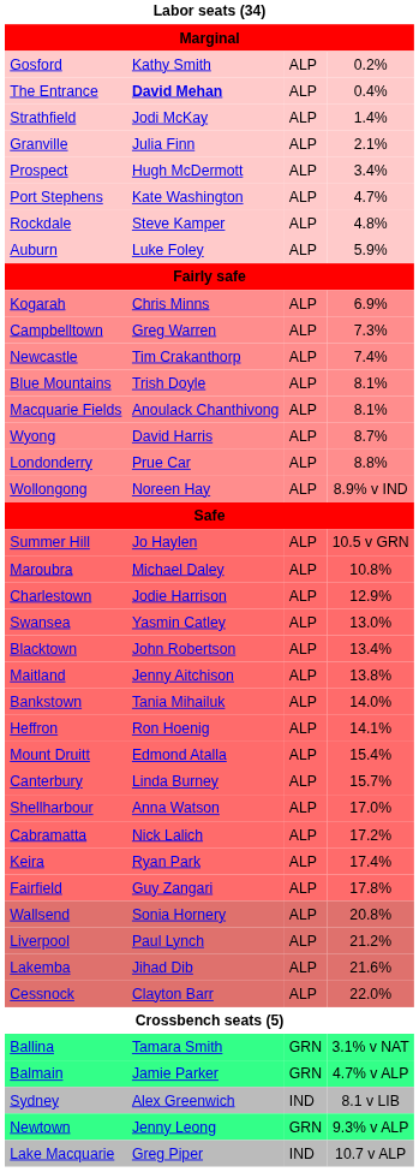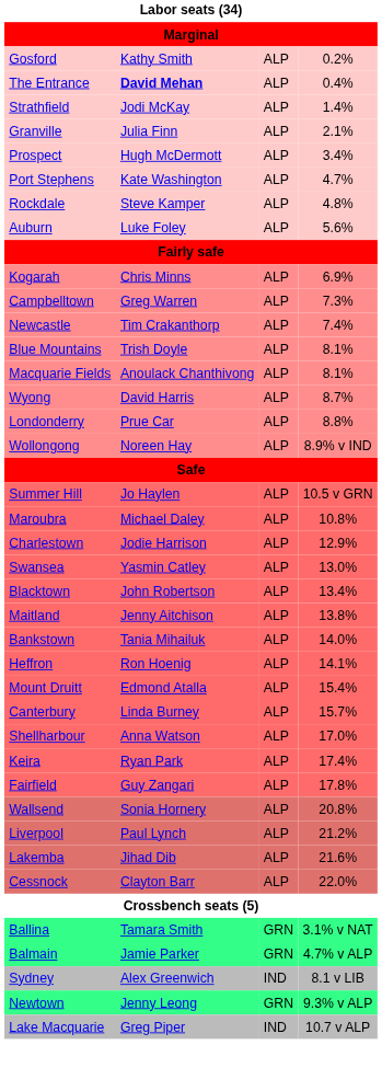Auburn | column 4: 5.9% -> 5.6%
- row: Cabramatta | Nick Lalich | ALP | 17.2%
